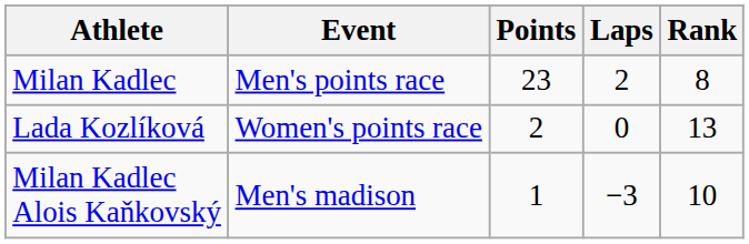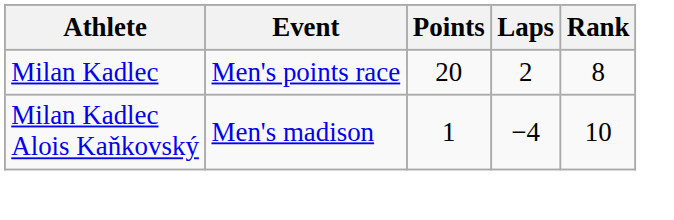Milan Kadlec | Points: 23 -> 20
- row: Lada Kozlíková | Women's points race | 2 | 0 | 13
Milan Kadlec Alois Kaňkovský | Laps: −3 -> −4
